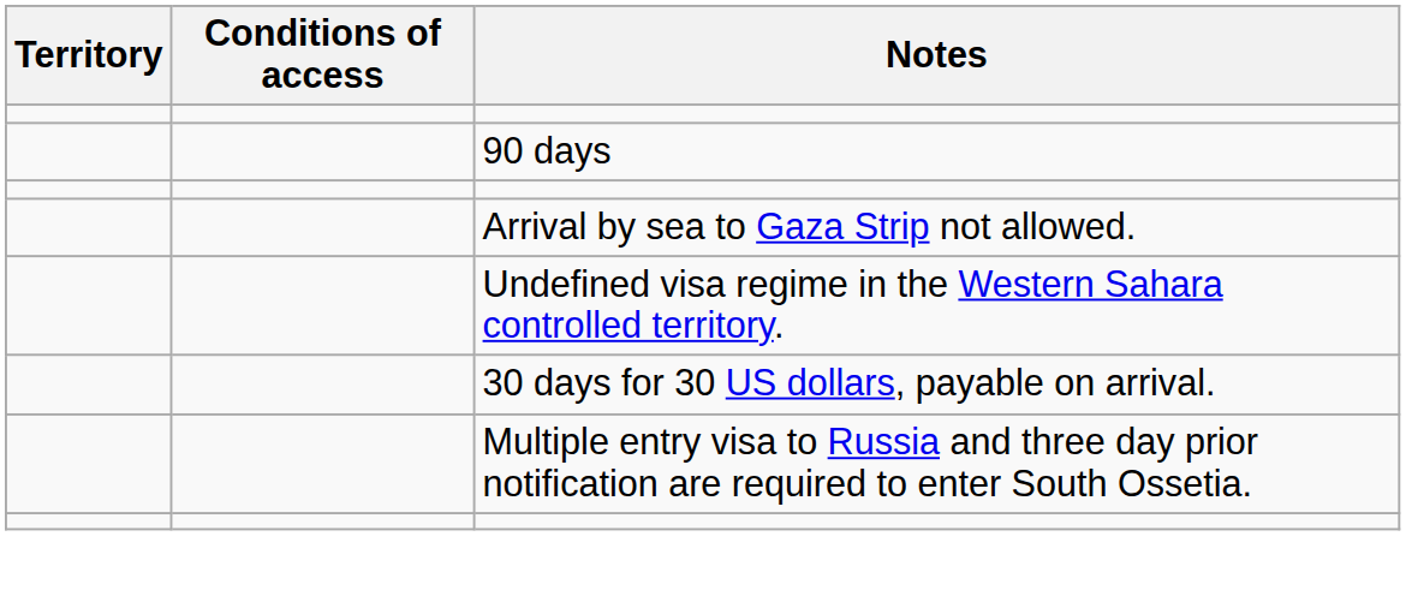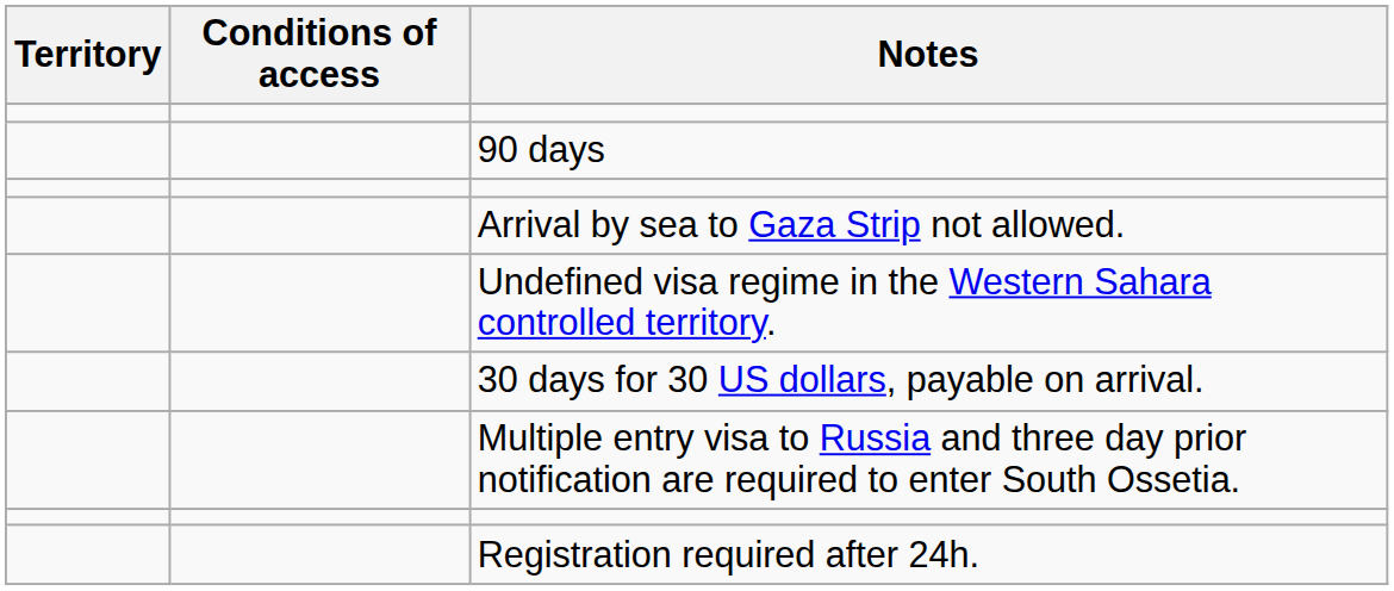+ row: Registration required after 24h.
